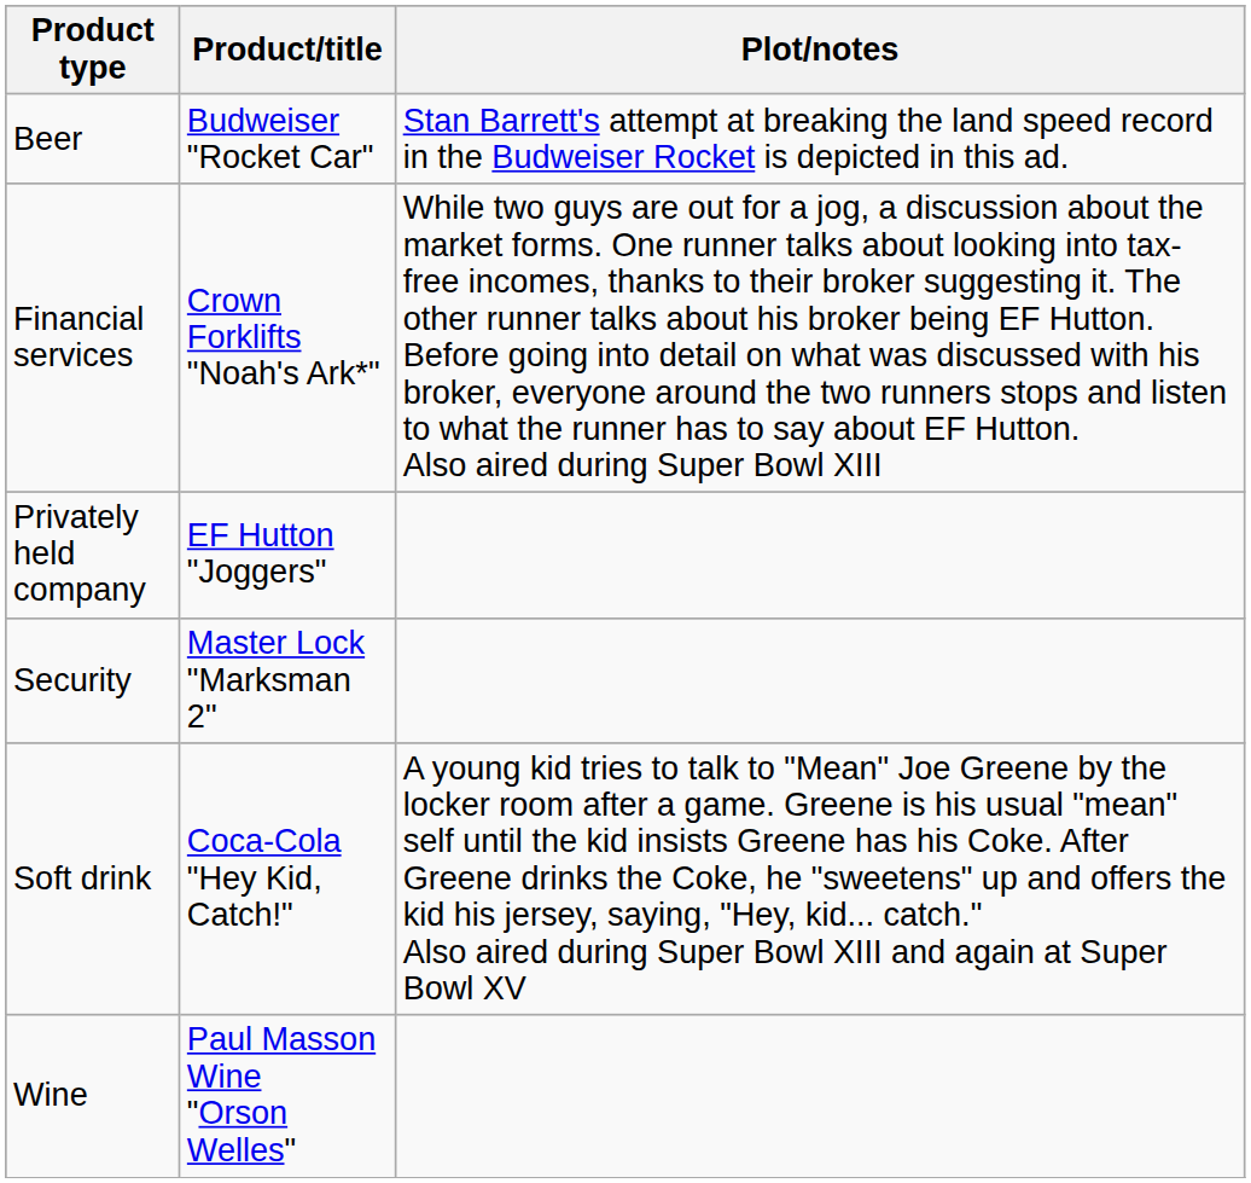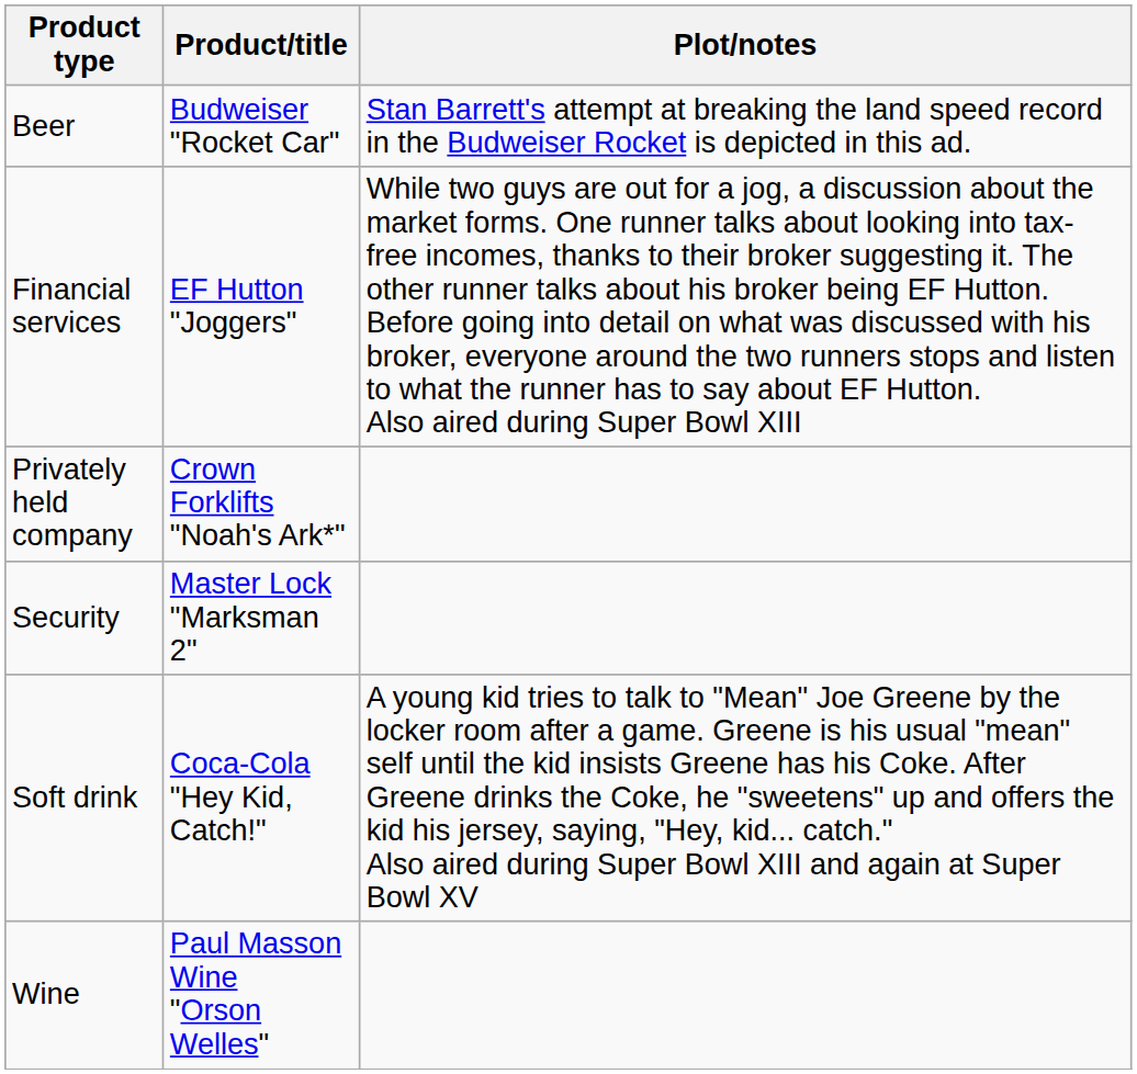Financial services | Product/title: Crown Forklifts "Noah's Ark*" -> EF Hutton "Joggers"
Privately held company | Product/title: EF Hutton "Joggers" -> Crown Forklifts "Noah's Ark*"
